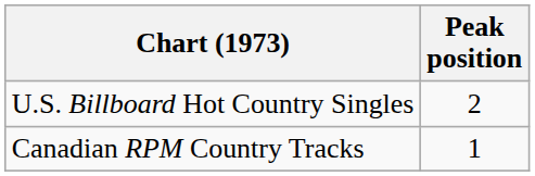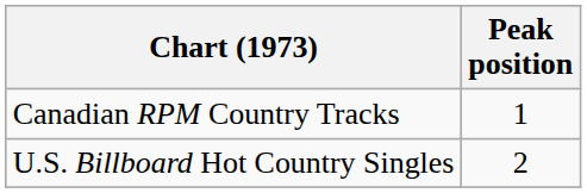rows swapped: U.S. Billboard Hot Country Singles <-> Canadian RPM Country Tracks
